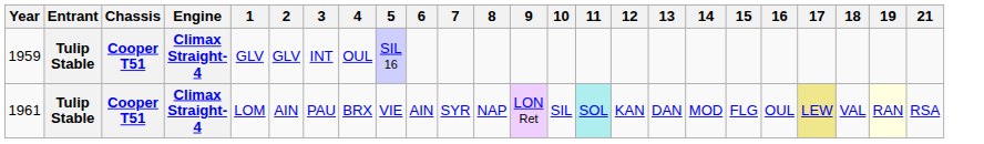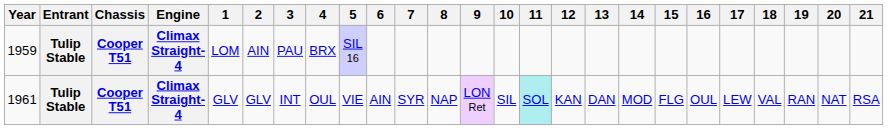+ column: 20 | NAT
1959 | 1: GLV -> LOM
1959 | 2: GLV -> AIN
1959 | 3: INT -> PAU
1959 | 4: OUL -> BRX
1961 | 1: LOM -> GLV
1961 | 2: AIN -> GLV
1961 | 3: PAU -> INT
1961 | 4: BRX -> OUL
1961 | 17: khaki background -> no background
1961 | 19: lightyellow background -> no background
